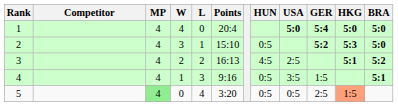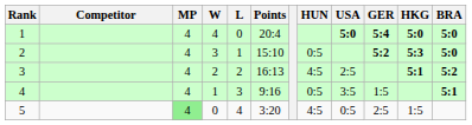5 | HUN: 0:5 -> 4:5
5 | HKG: lightsalmon background -> no background
